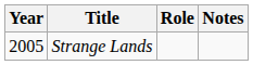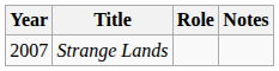Strange Lands | Year: 2005 -> 2007
